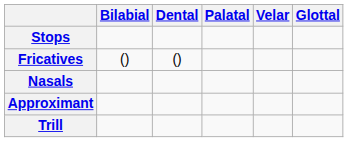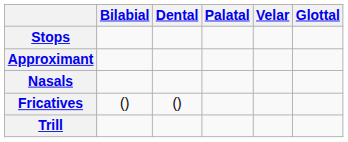rows swapped: Fricatives <-> Approximant
